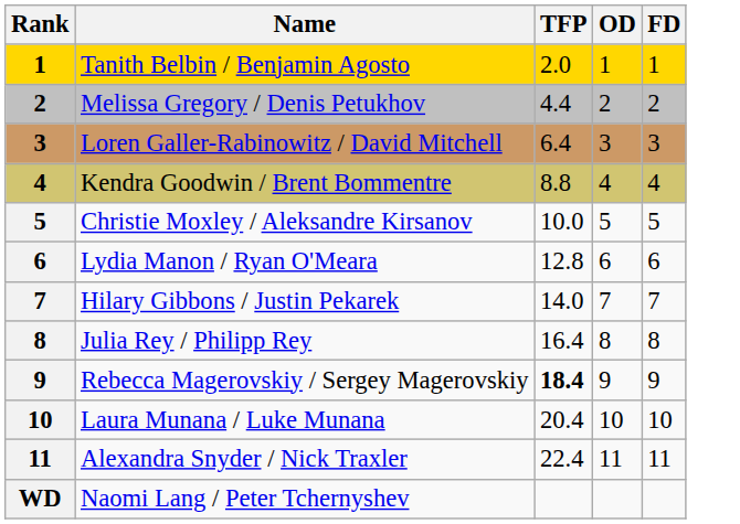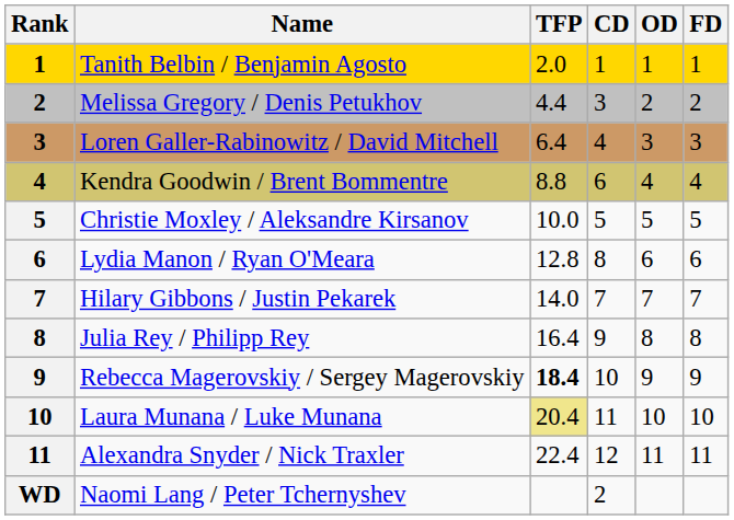+ column: CD | 1 | 3 | 4 | 6 | 5 | 8 | 7 | 9 | 10 | 11 | 12 | 2
Laura Munana / Luke Munana | TFP: no background -> khaki background
